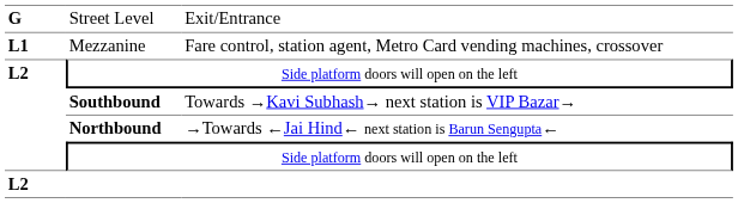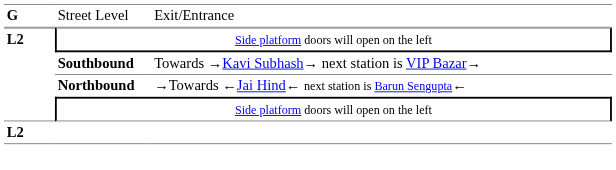- row: L1 | Mezzanine | Fare control, station agent, Metro Card vending machines, crossover
